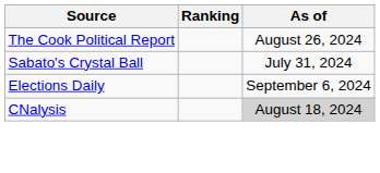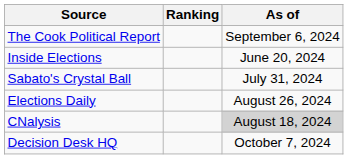The Cook Political Report | As of: August 26, 2024 -> September 6, 2024
+ row: Inside Elections | June 20, 2024
Elections Daily | As of: September 6, 2024 -> August 26, 2024
+ row: Decision Desk HQ | October 7, 2024
